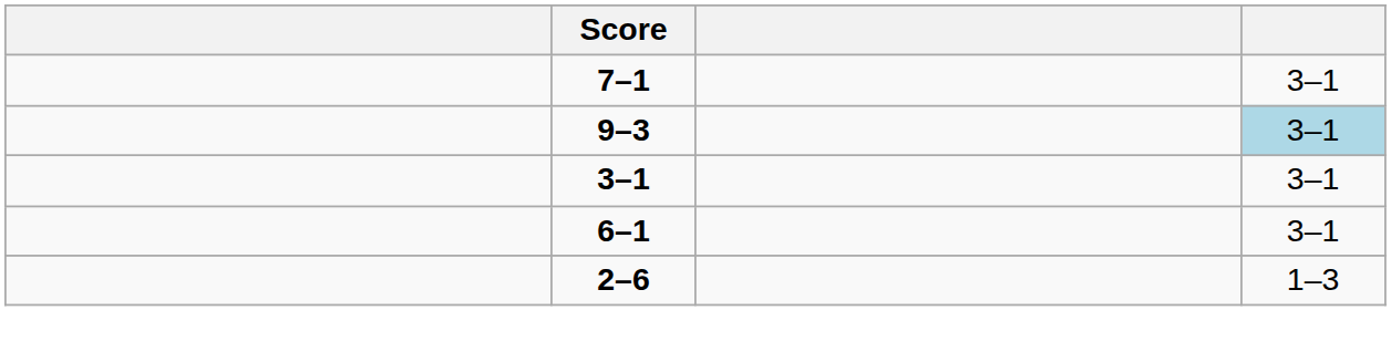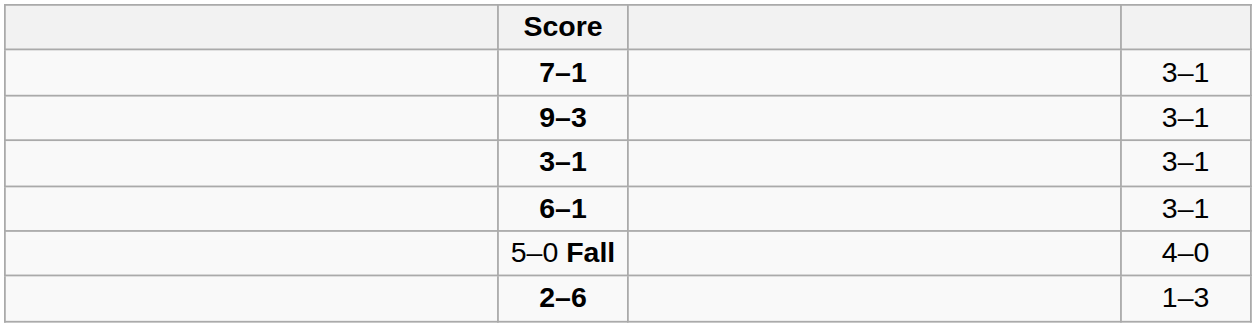9–3 | column 4: lightblue background -> no background
+ row: 5–0 Fall | 4–0
